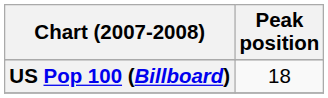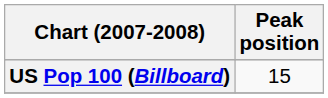US Pop 100 (Billboard) | Peak position: 18 -> 15
